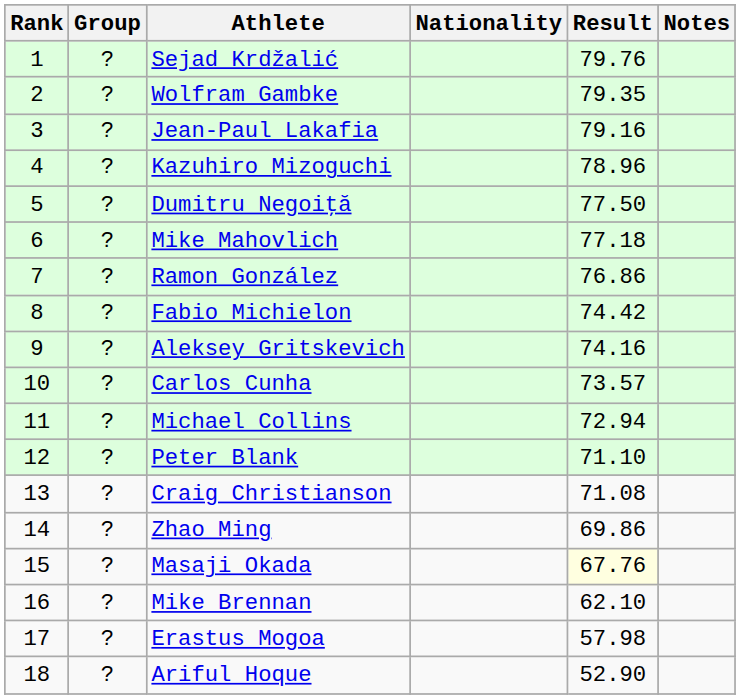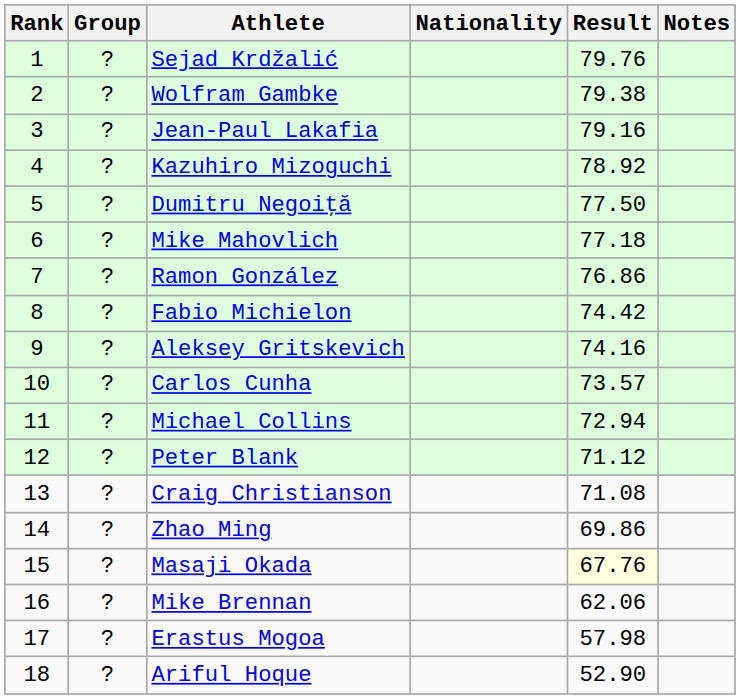Wolfram Gambke | Result: 79.35 -> 79.38
Kazuhiro Mizoguchi | Result: 78.96 -> 78.92
Peter Blank | Result: 71.10 -> 71.12
Mike Brennan | Result: 62.10 -> 62.06
